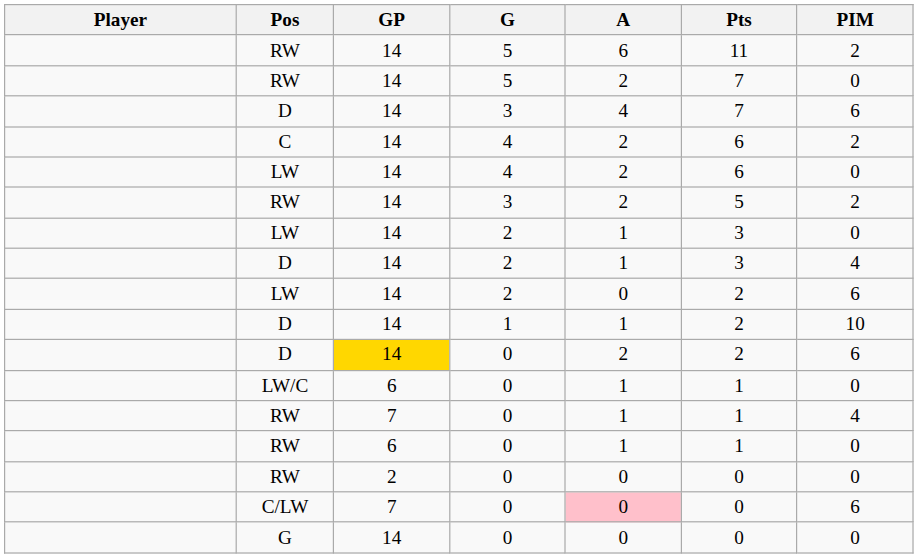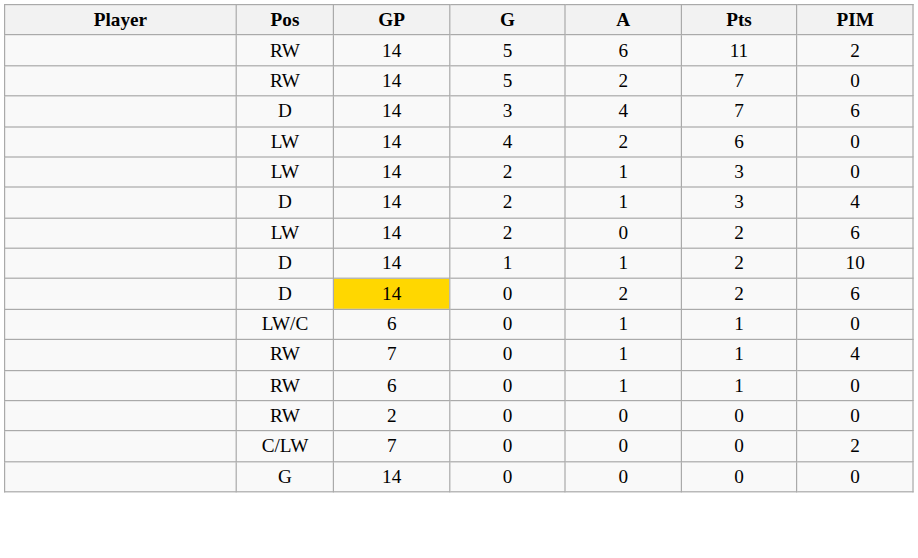- row: C | 14 | 4 | 2 | 6 | 2
- row: RW | 14 | 3 | 2 | 5 | 2
C/LW | A: pink background -> no background
C/LW | PIM: 6 -> 2
